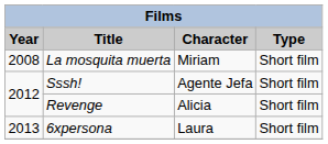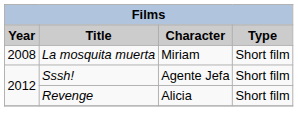- row: 2013 | 6xpersona | Laura | Short film
